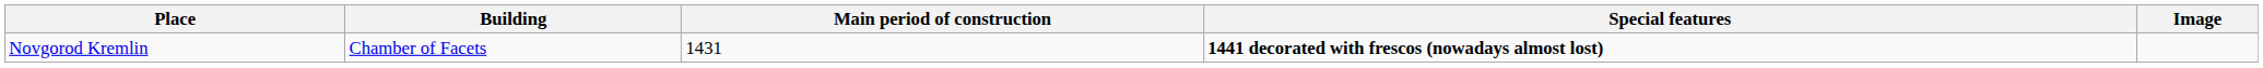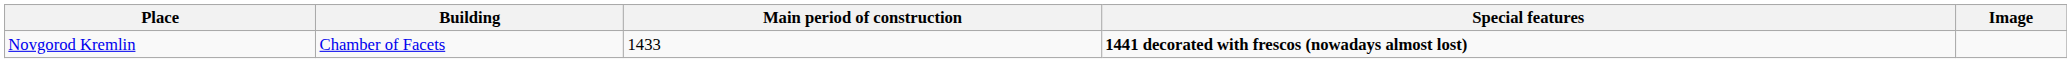Novgorod Kremlin | Main period of construction: 1431 -> 1433
